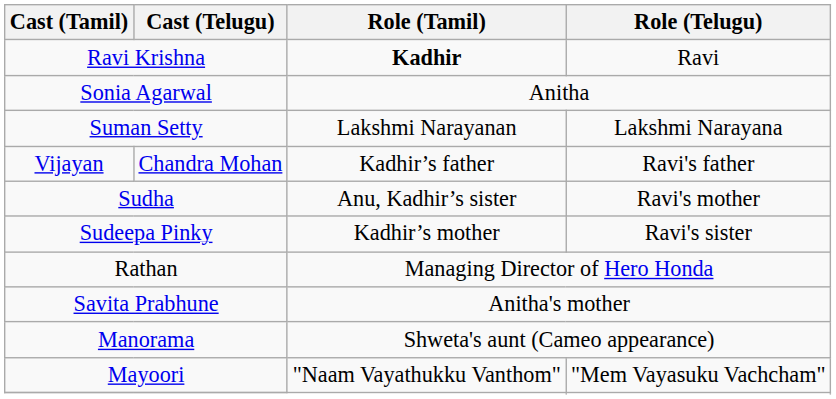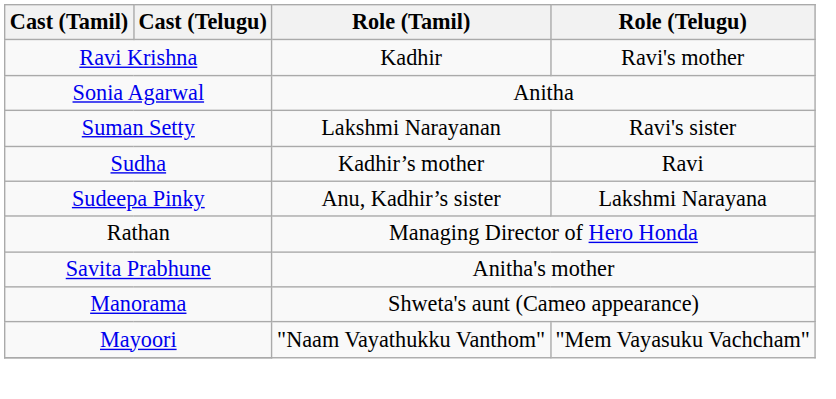Ravi Krishna | Role (Tamil): bold -> normal
Ravi Krishna | Role (Telugu): Ravi -> Ravi's mother
Suman Setty | Role (Telugu): Lakshmi Narayana -> Ravi's sister
- row: Vijayan | Chandra Mohan | Kadhir’s father | Ravi's father
Sudha | Role (Tamil): Anu, Kadhir’s sister -> Kadhir’s mother
Sudha | Role (Telugu): Ravi's mother -> Ravi
Sudeepa Pinky | Role (Tamil): Kadhir’s mother -> Anu, Kadhir’s sister
Sudeepa Pinky | Role (Telugu): Ravi's sister -> Lakshmi Narayana
